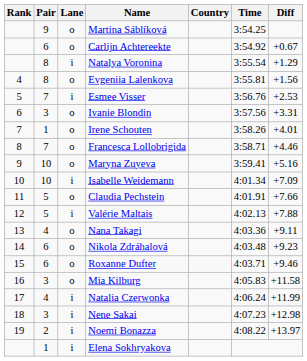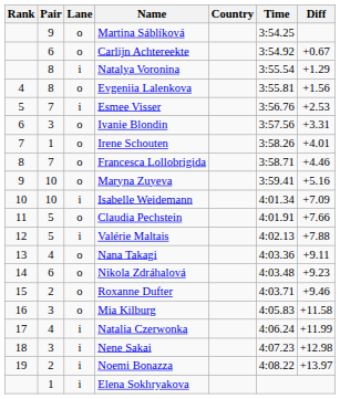Roxanne Dufter | Pair: 6 -> 2
